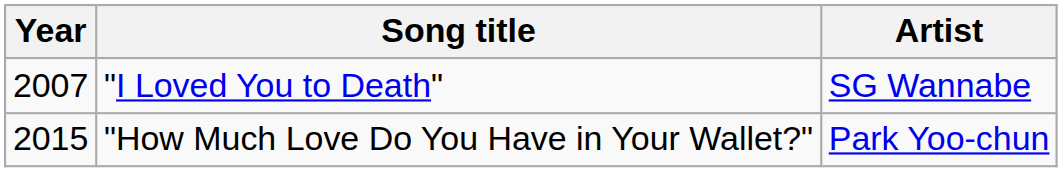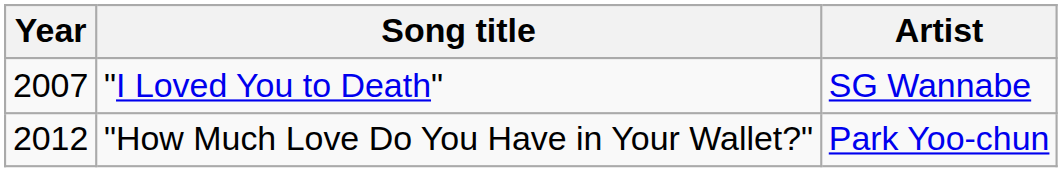"How Much Love Do You Have in Your Wallet?" | Year: 2015 -> 2012
